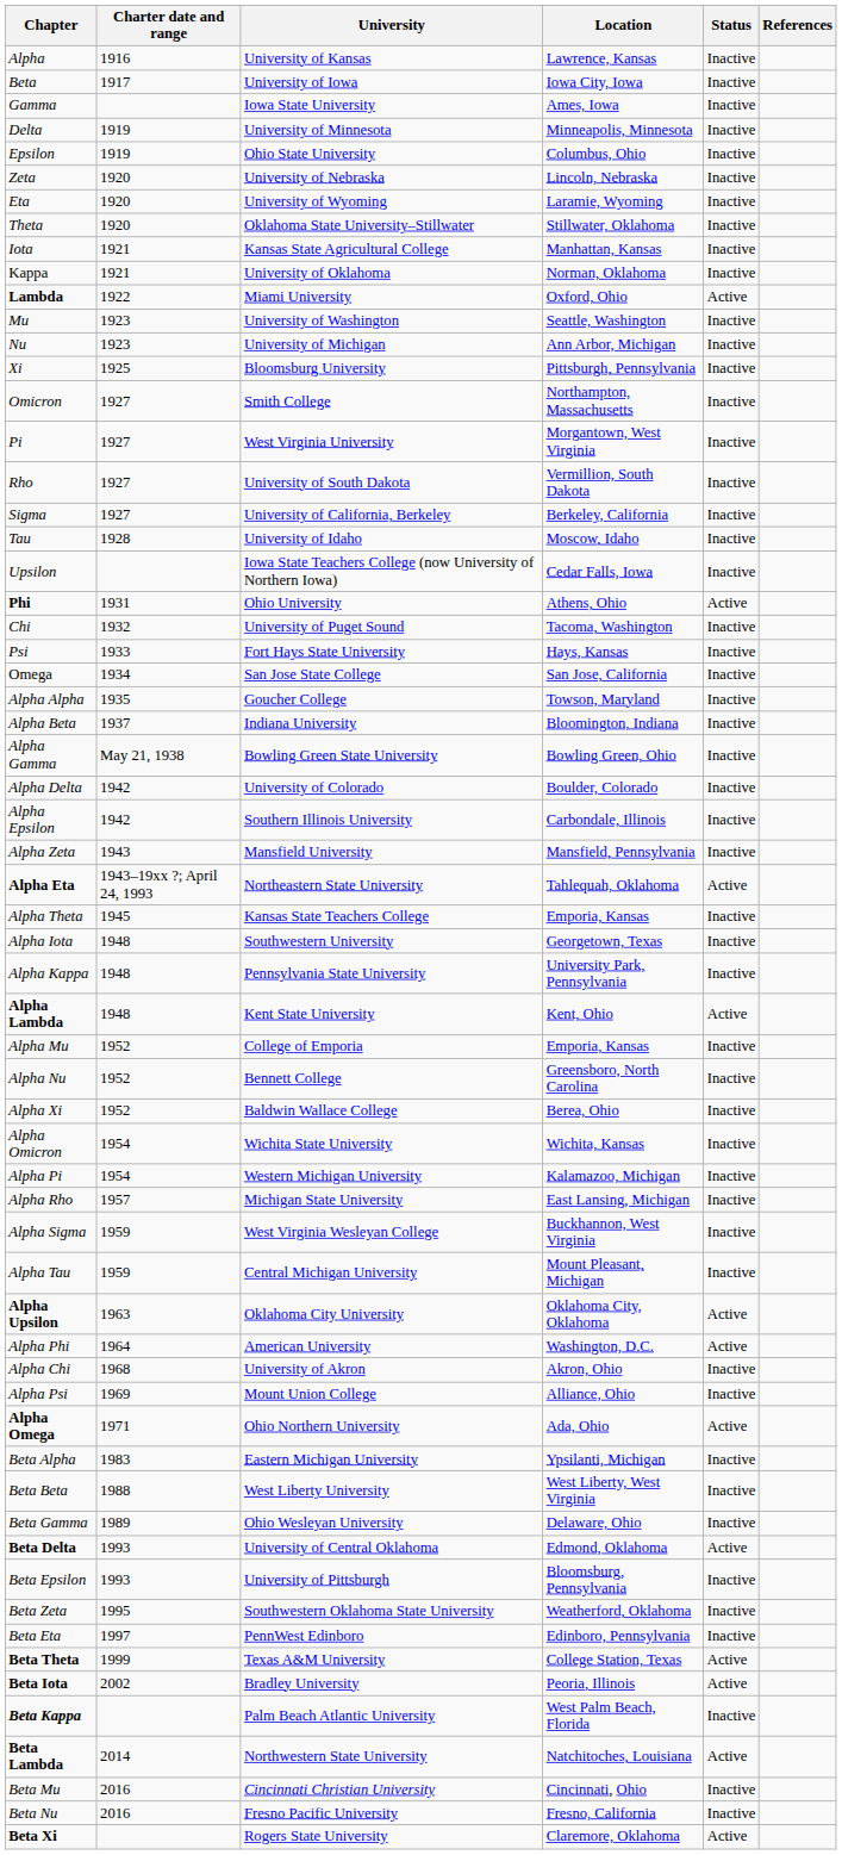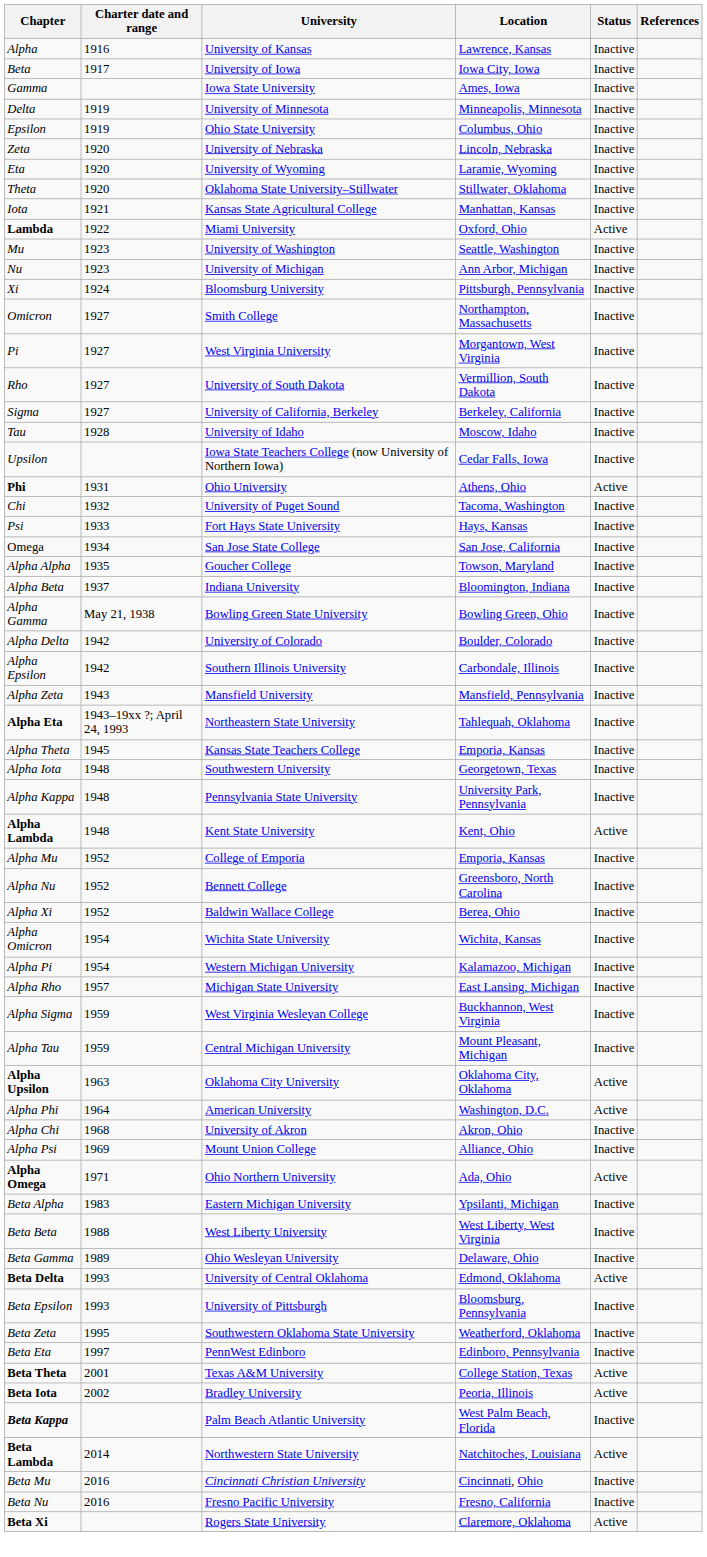- row: Kappa | 1921 | University of Oklahoma | Norman, Oklahoma | Inactive
Xi | Charter date and range: 1925 -> 1924
Alpha Eta | Status: Active -> Inactive
Beta Theta | Charter date and range: 1999 -> 2001
